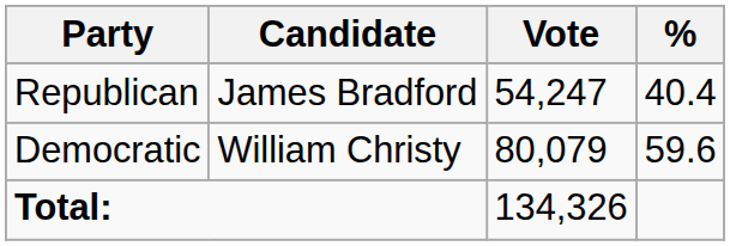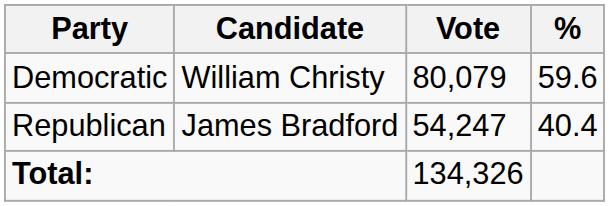rows swapped: Democratic <-> Republican
